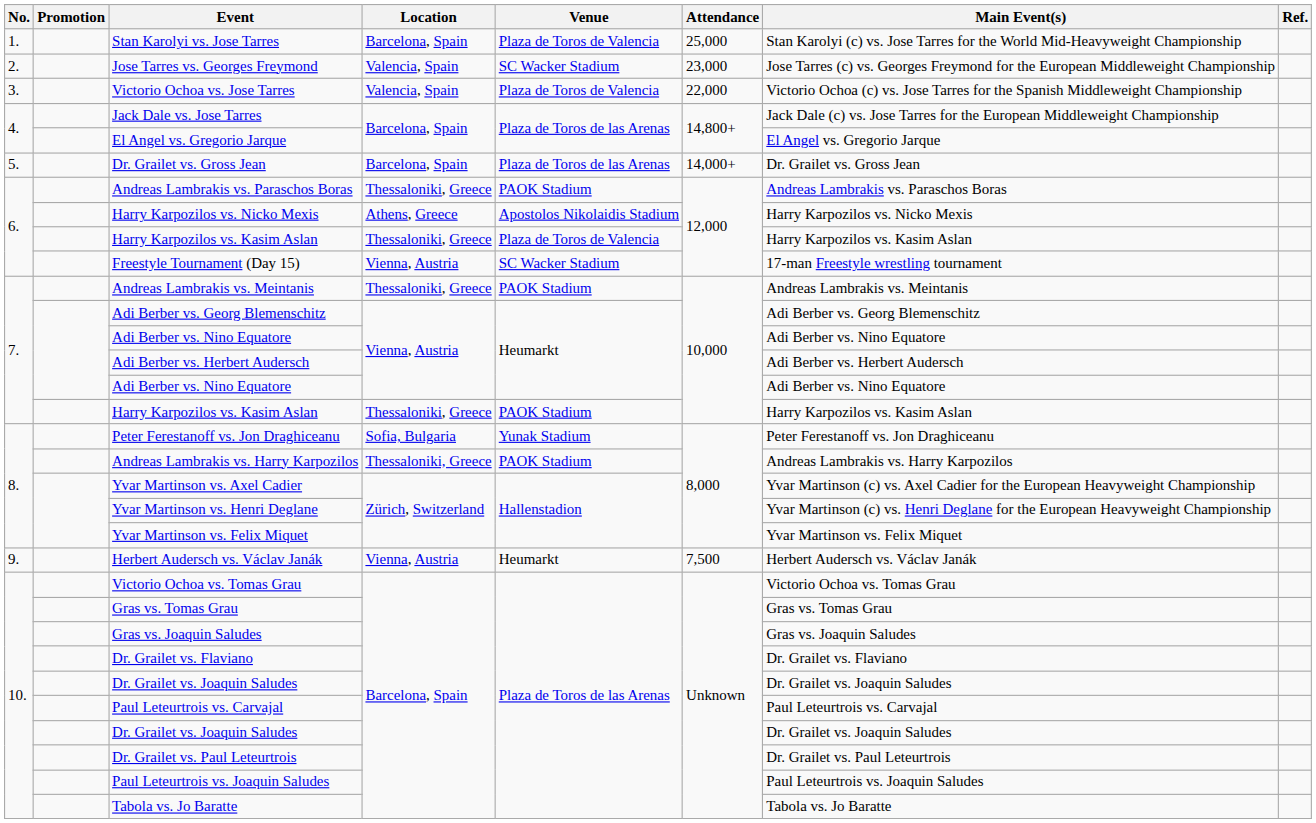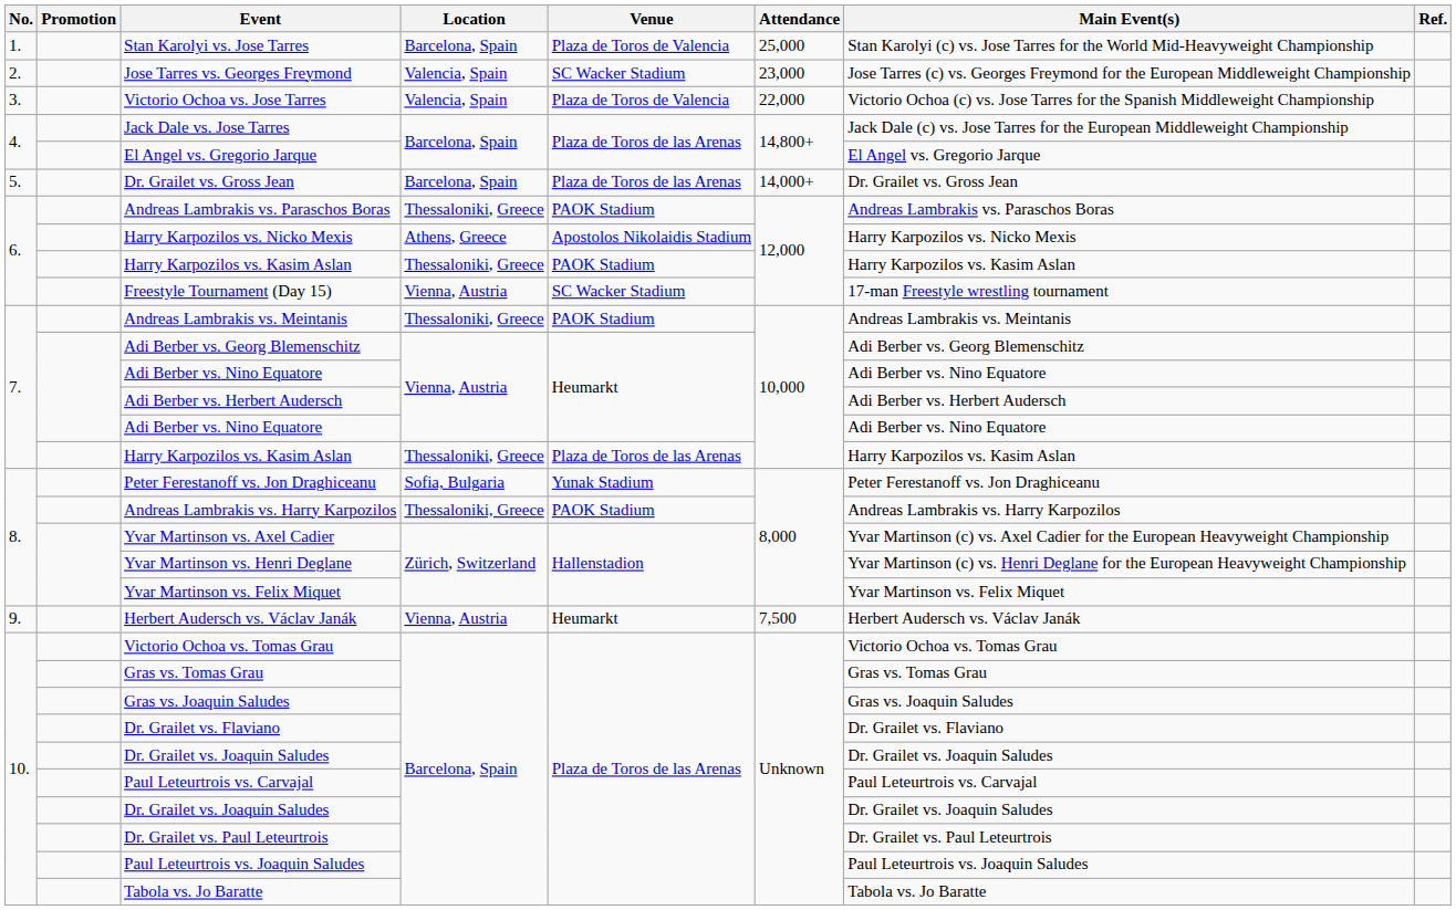6. / Harry Karpozilos vs. Kasim Aslan | Venue: Plaza de Toros de Valencia -> PAOK Stadium
7. / Harry Karpozilos vs. Kasim Aslan | Venue: PAOK Stadium -> Plaza de Toros de las Arenas
